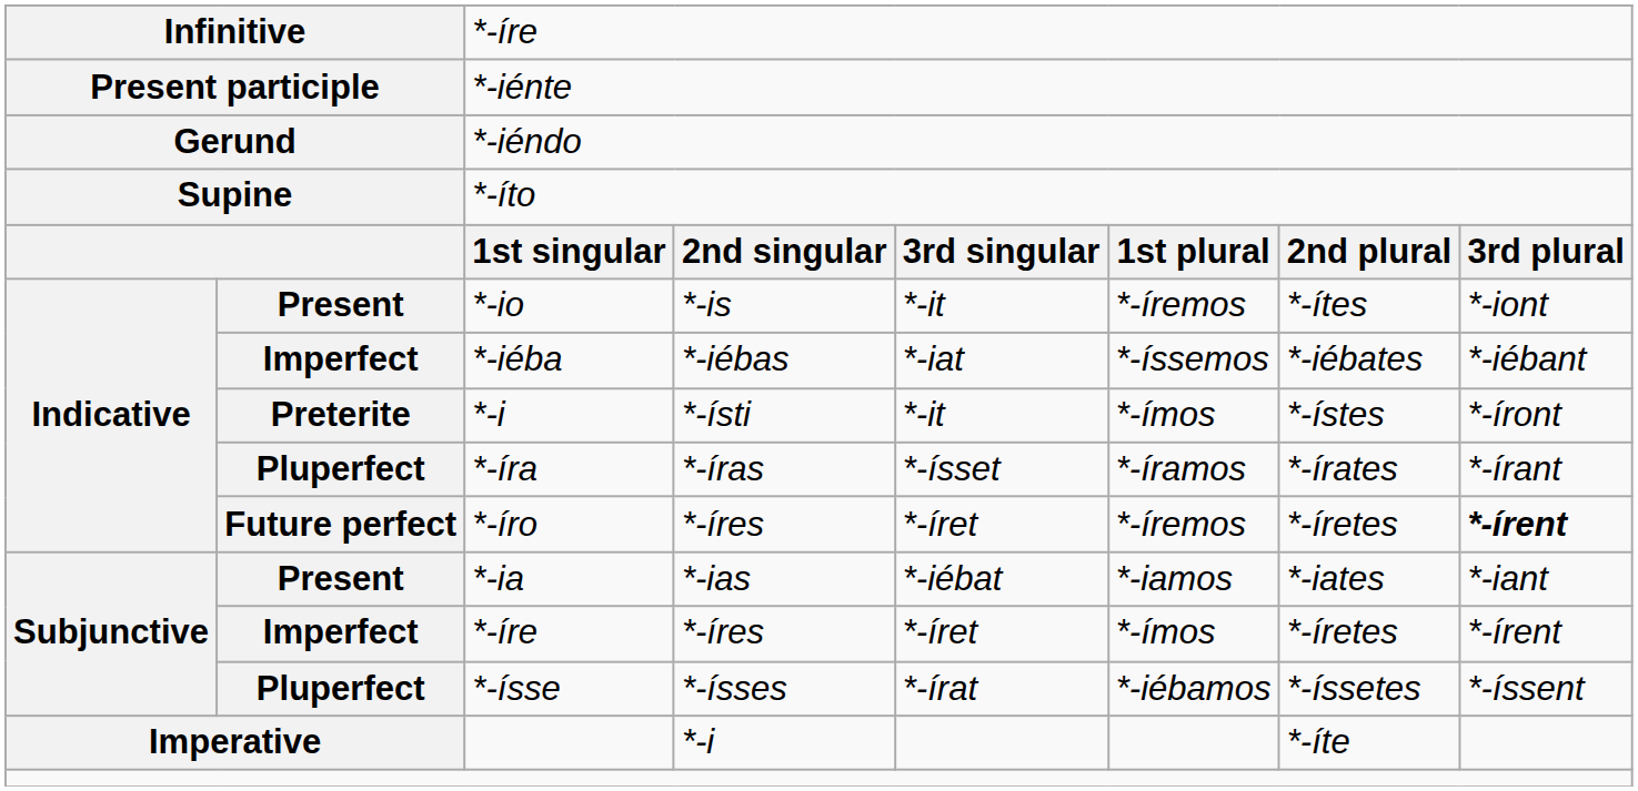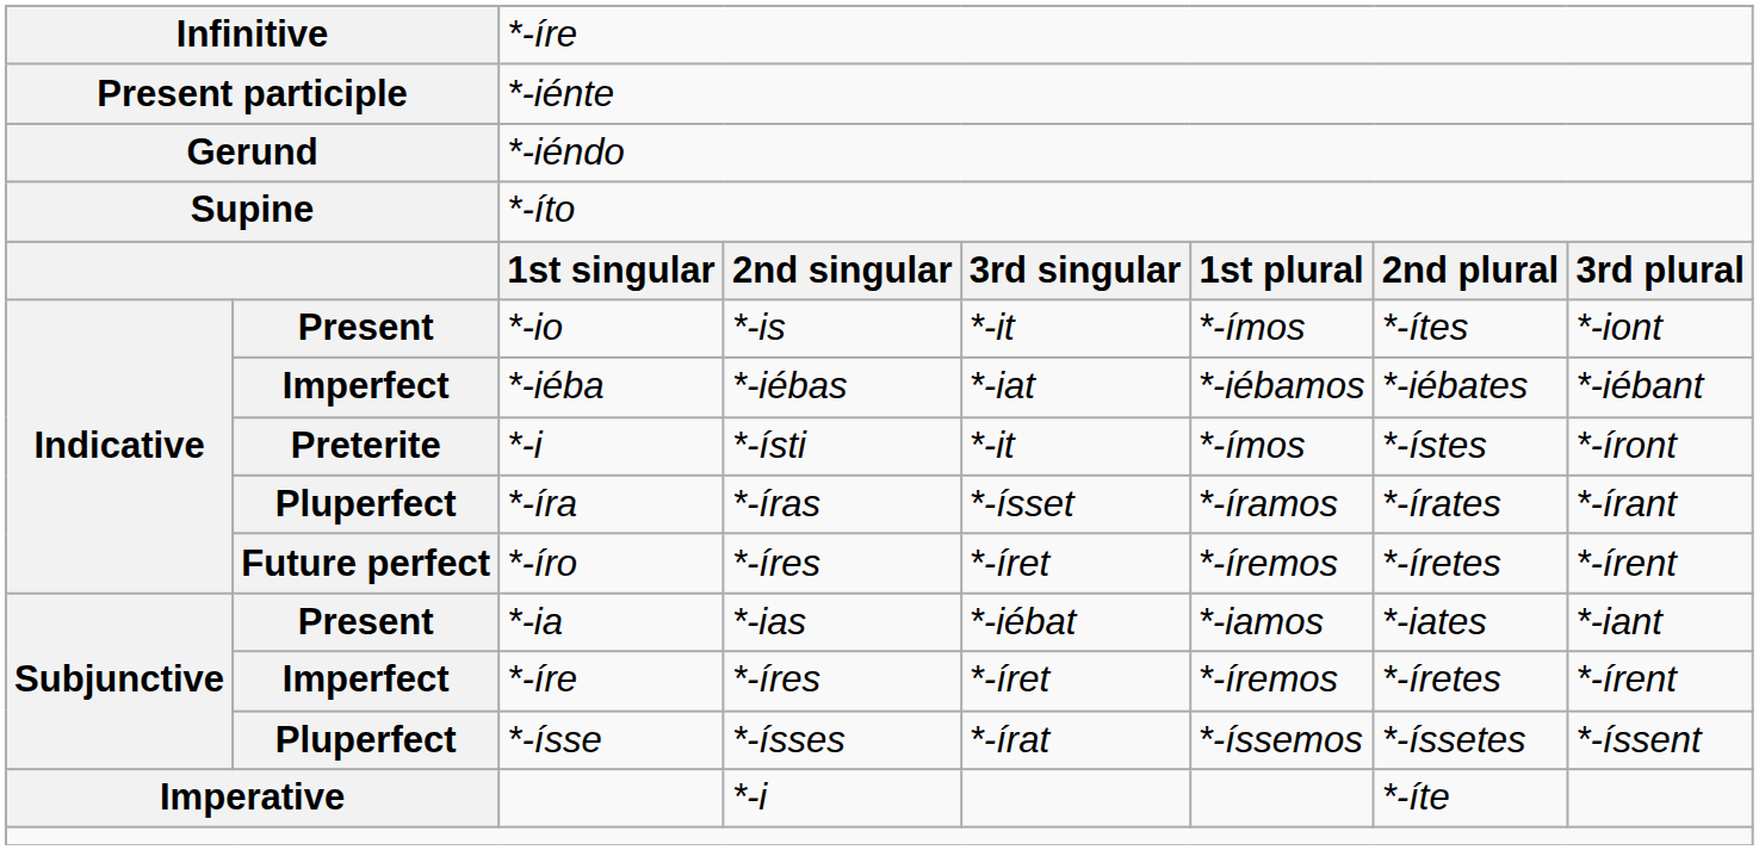*-io | column 6: *-íremos -> *-ímos
*-iéba | column 6: *-íssemos -> *-iébamos
*-íro | column 8: bold -> normal
*-íre / *-íres | column 6: *-ímos -> *-íremos
*-ísse | column 6: *-iébamos -> *-íssemos
